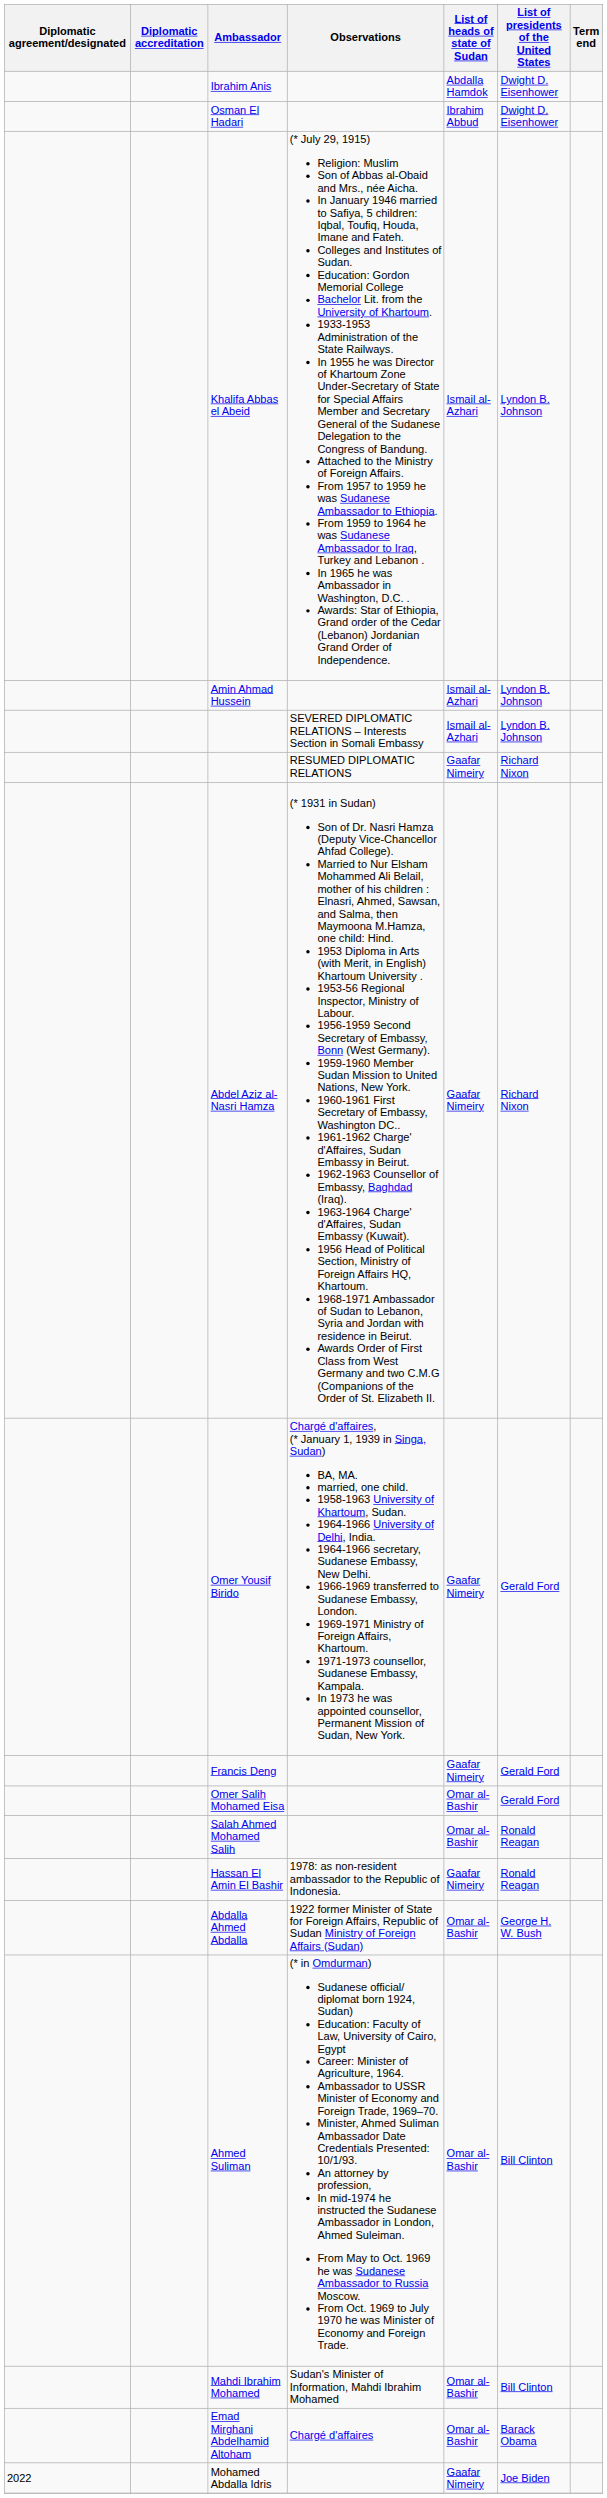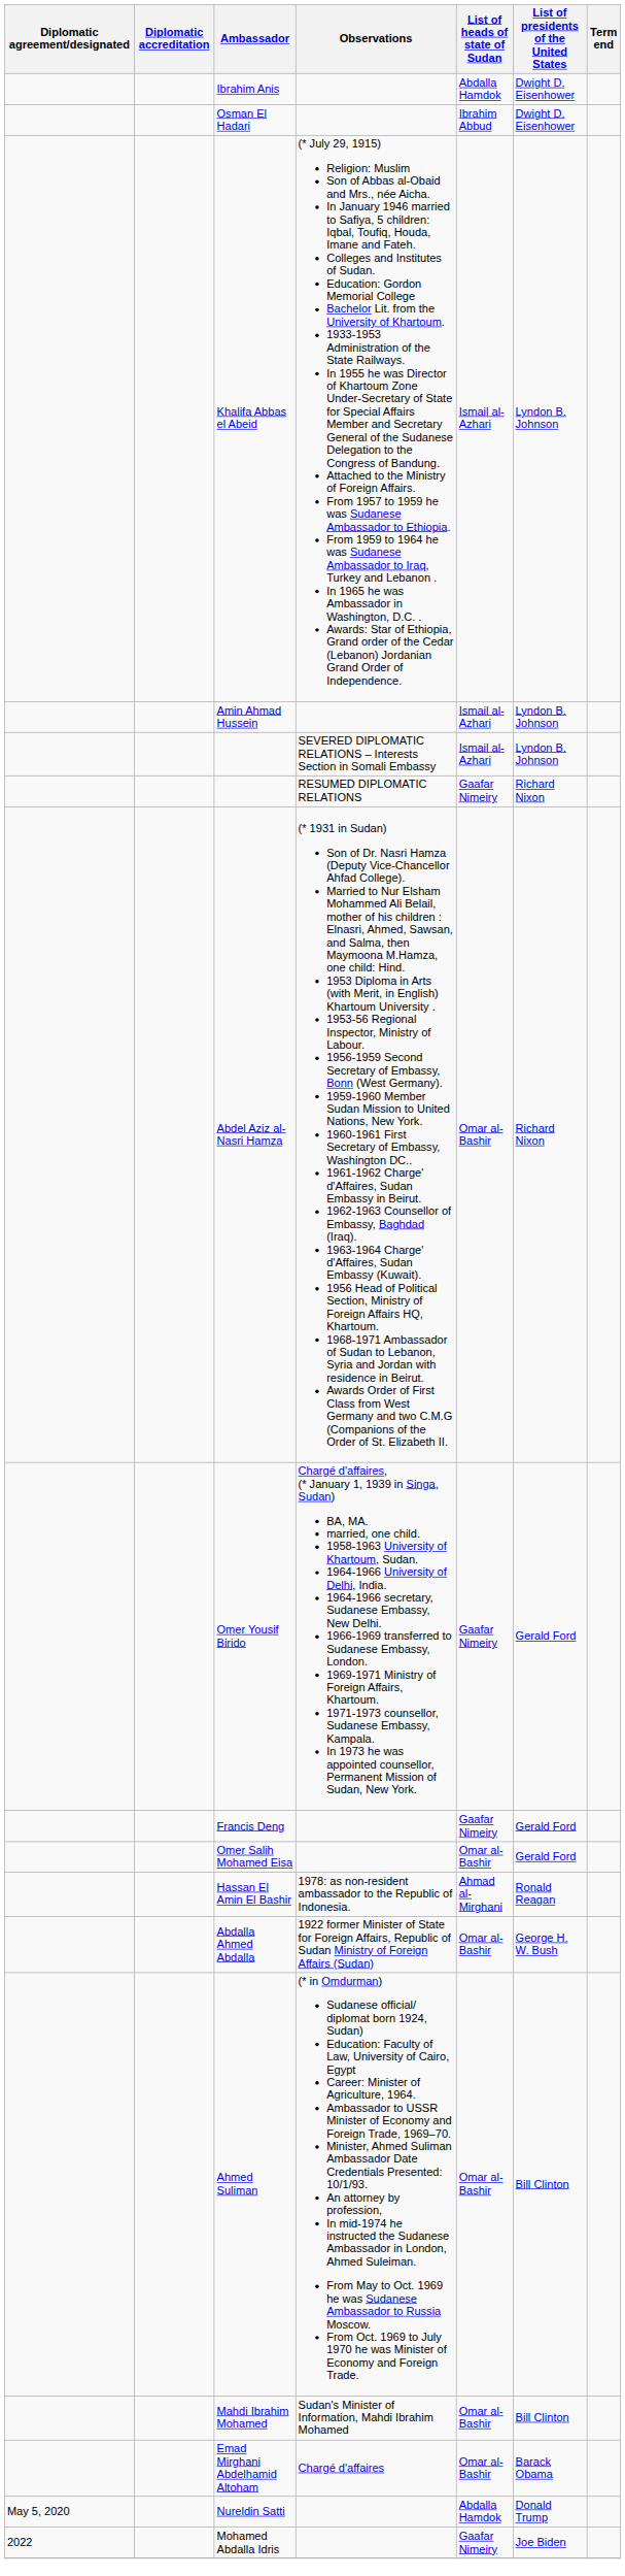Abdel Aziz al-Nasri Hamza | List of heads of state of Sudan: Gaafar Nimeiry -> Omar al-Bashir
- row: Salah Ahmed Mohamed Salih | Omar al-Bashir | Ronald Reagan
Hassan El Amin El Bashir | List of heads of state of Sudan: Gaafar Nimeiry -> Ahmad al-Mirghani
+ row: May 5, 2020 | Nureldin Satti | Abdalla Hamdok | Donald Trump
